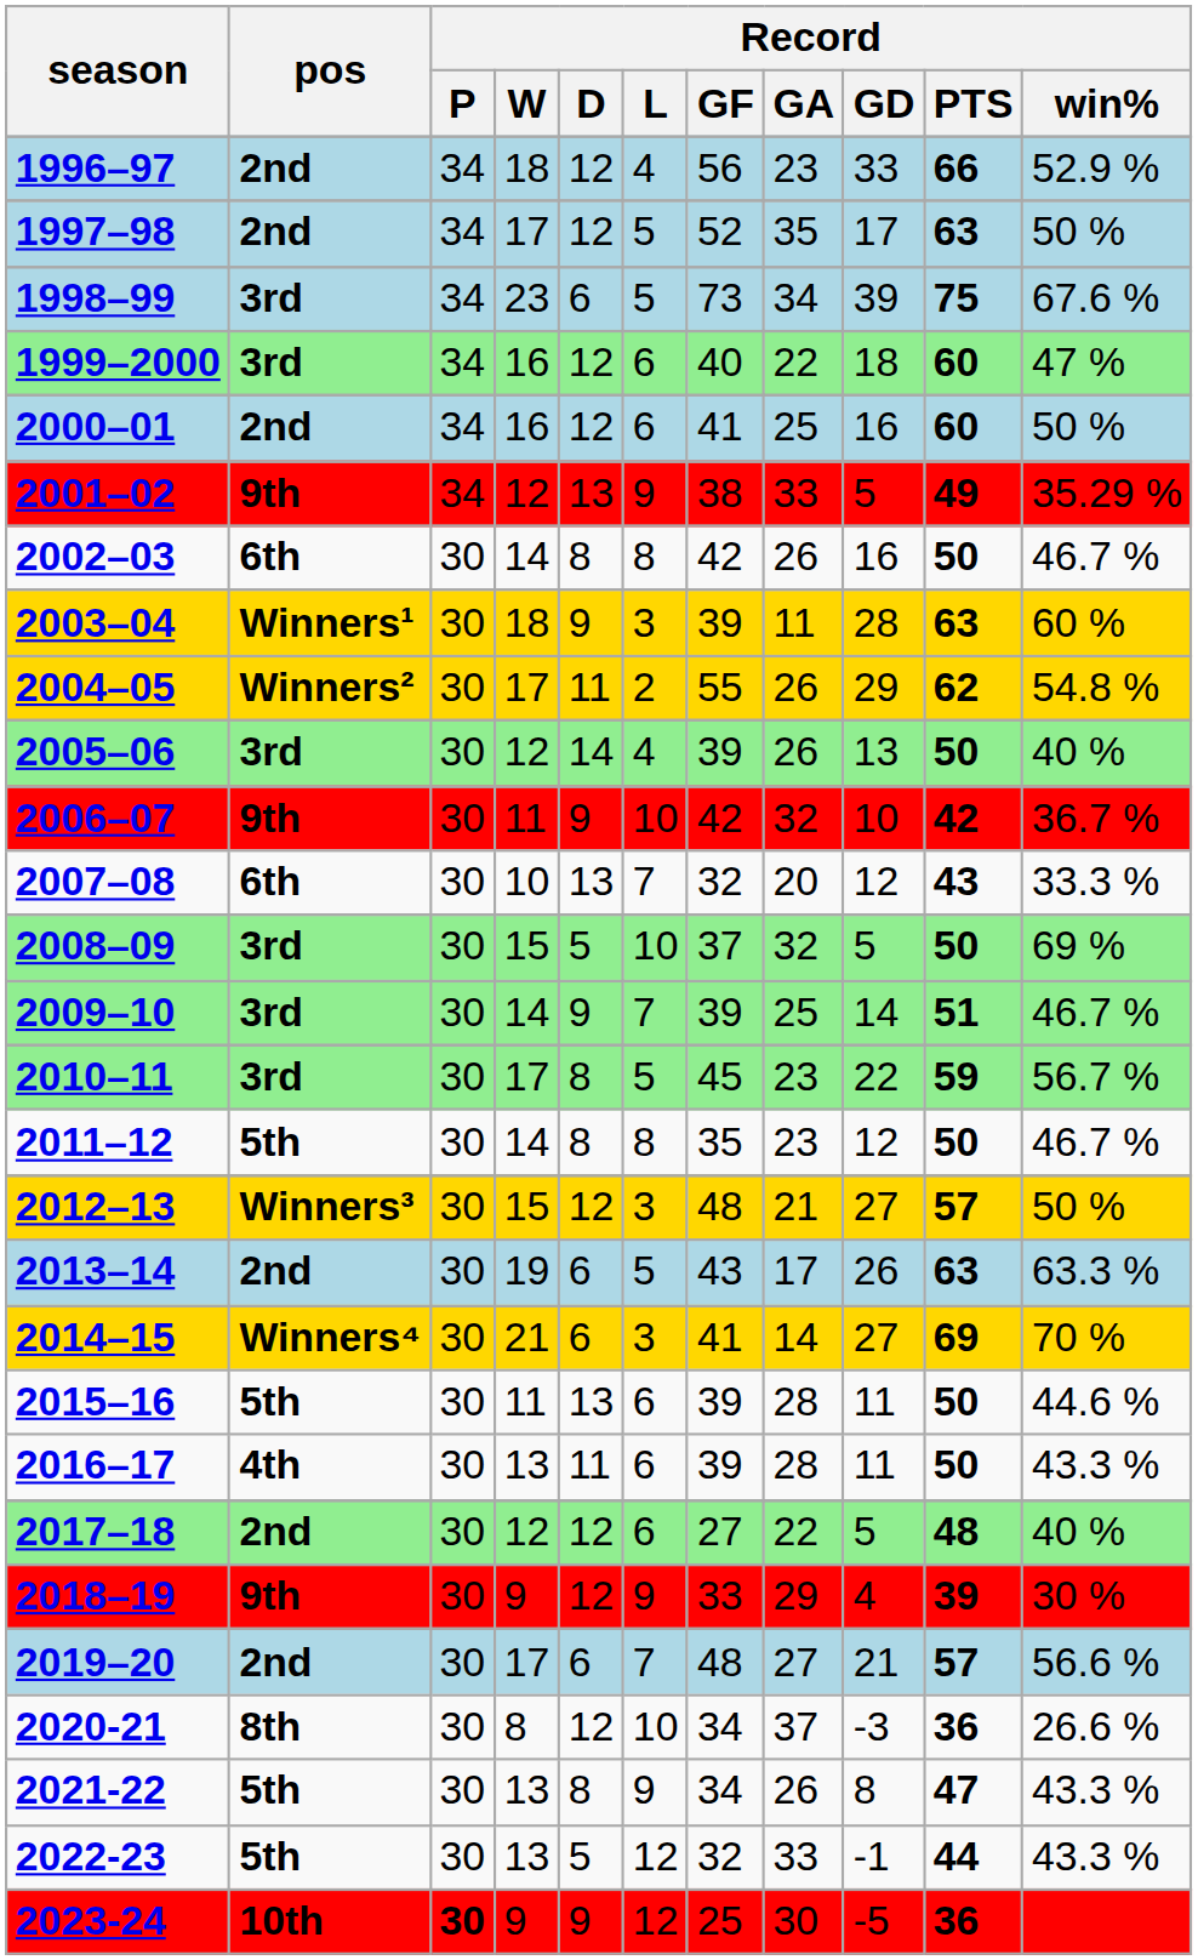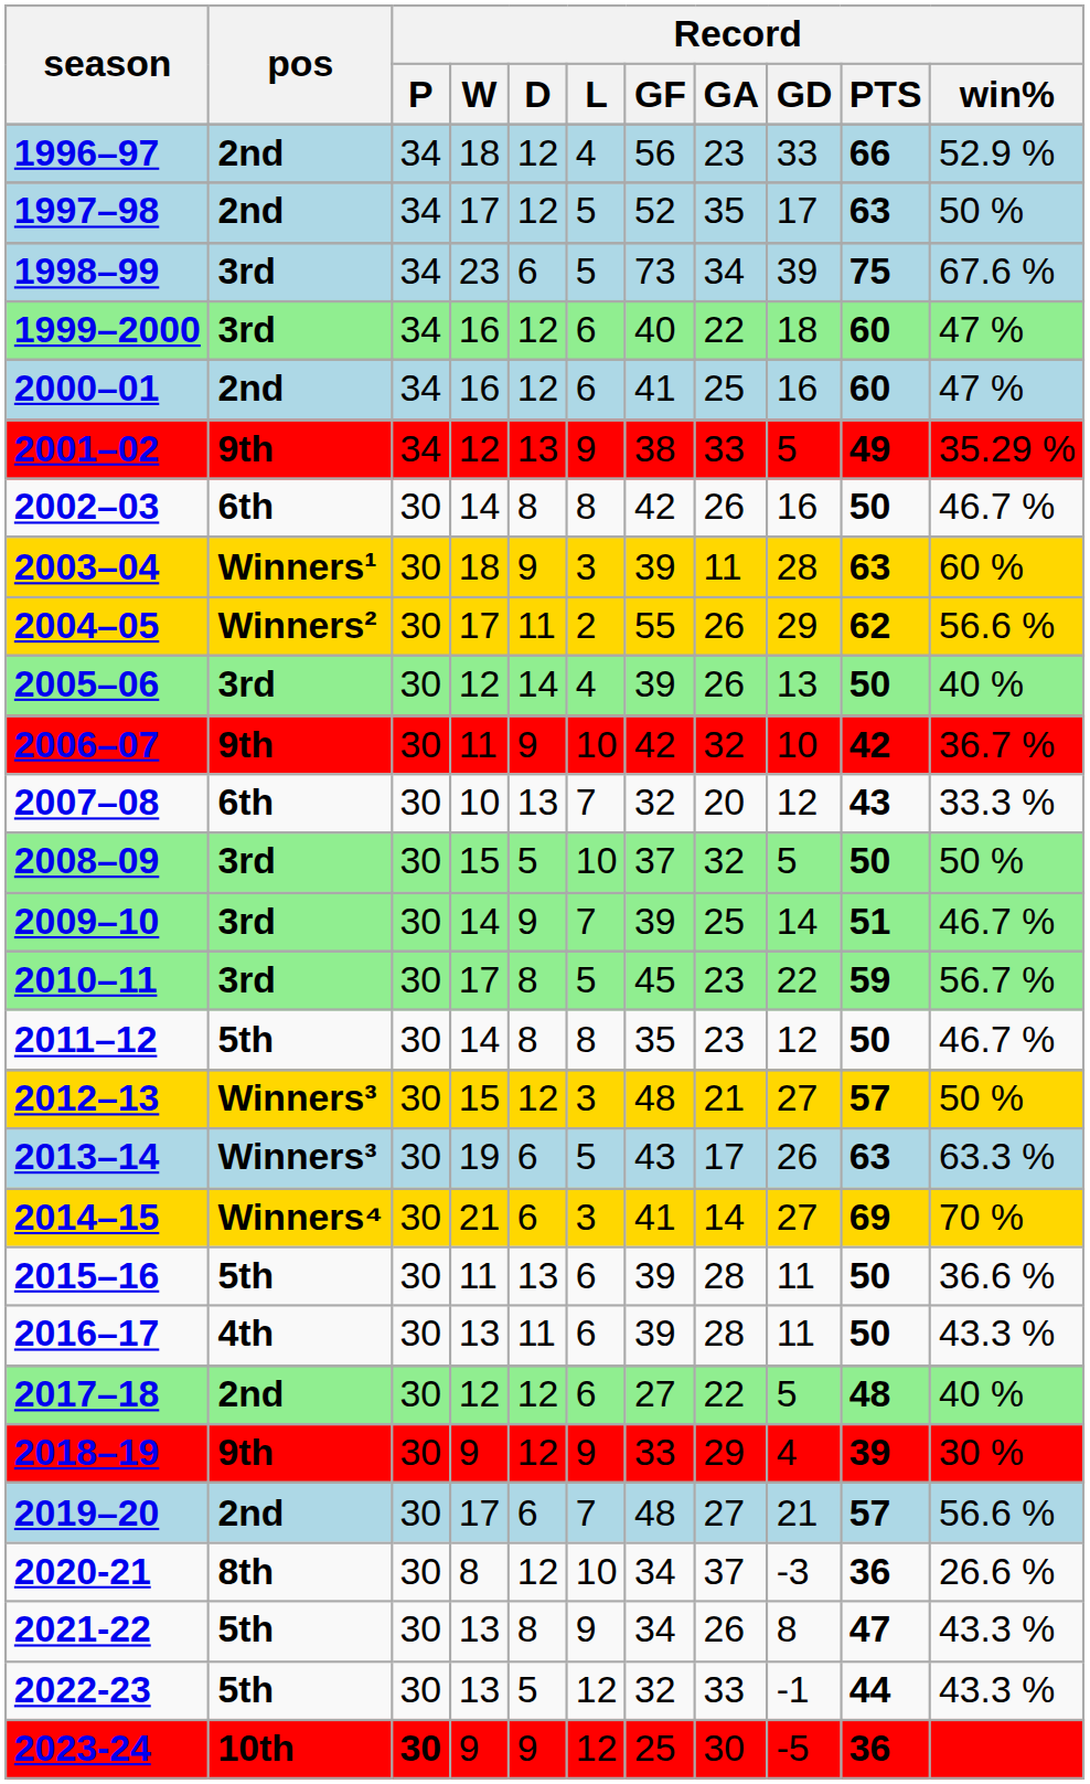2000–01 | Record / win%: 50 % -> 47 %
2004–05 | Record / win%: 54.8 % -> 56.6 %
2008–09 | Record / win%: 69 % -> 50 %
2013–14 | pos: 2nd -> Winners³
2015–16 | Record / win%: 44.6 % -> 36.6 %
